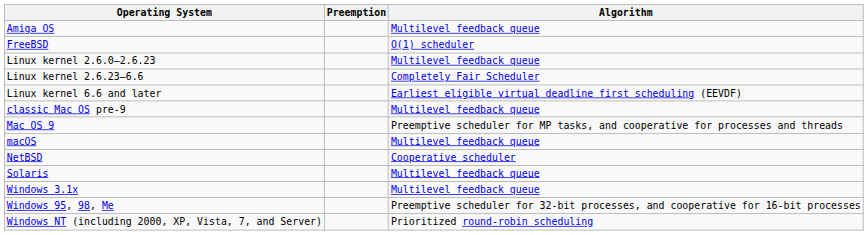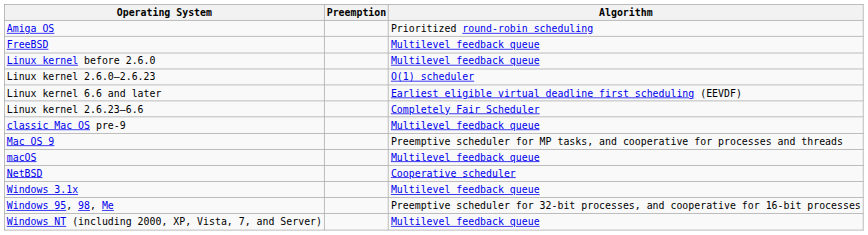Amiga OS | Algorithm: Multilevel feedback queue -> Prioritized round-robin scheduling
FreeBSD | Algorithm: O(1) scheduler -> Multilevel feedback queue
+ row: Linux kernel before 2.6.0 | Multilevel feedback queue
Linux kernel 2.6.0–2.6.23 | Algorithm: Multilevel feedback queue -> O(1) scheduler
rows swapped: Linux kernel 2.6.23–6.6 <-> Linux kernel 6.6 and later
- row: Solaris | Multilevel feedback queue
Windows NT (including 2000, XP, Vista, 7, and Server) | Algorithm: Prioritized round-robin scheduling -> Multilevel feedback queue
